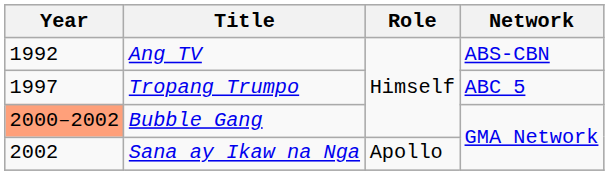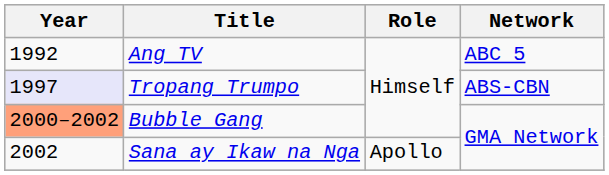Ang TV | Network: ABS-CBN -> ABC 5
Tropang Trumpo | Year: no background -> lavender background
Tropang Trumpo | Network: ABC 5 -> ABS-CBN
